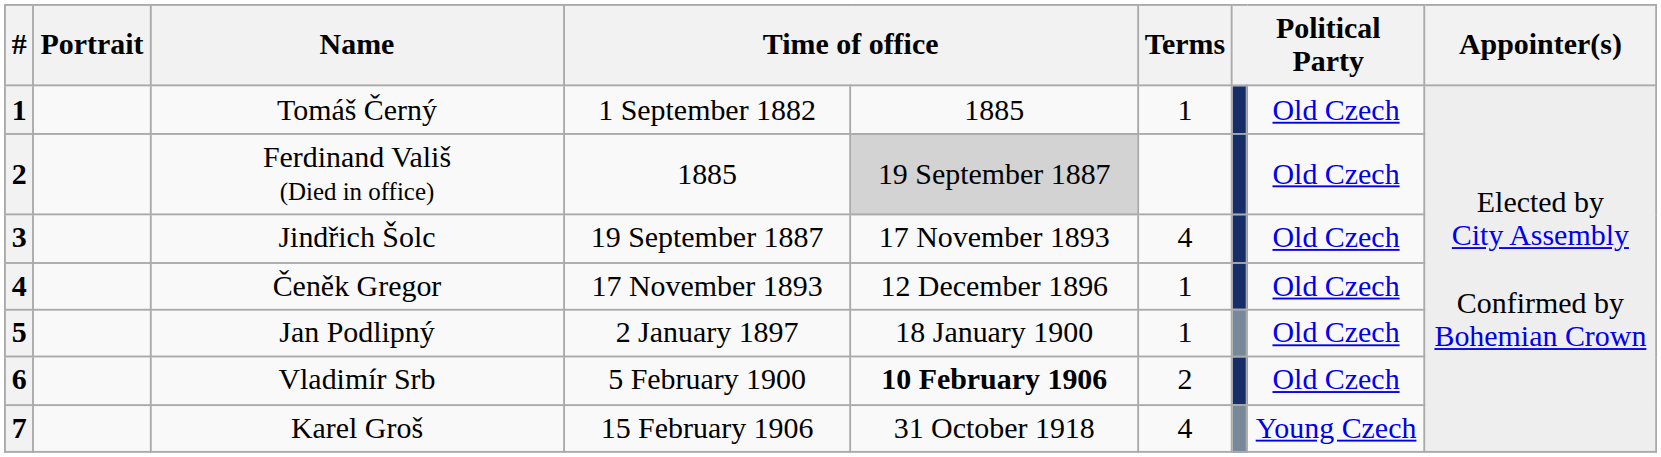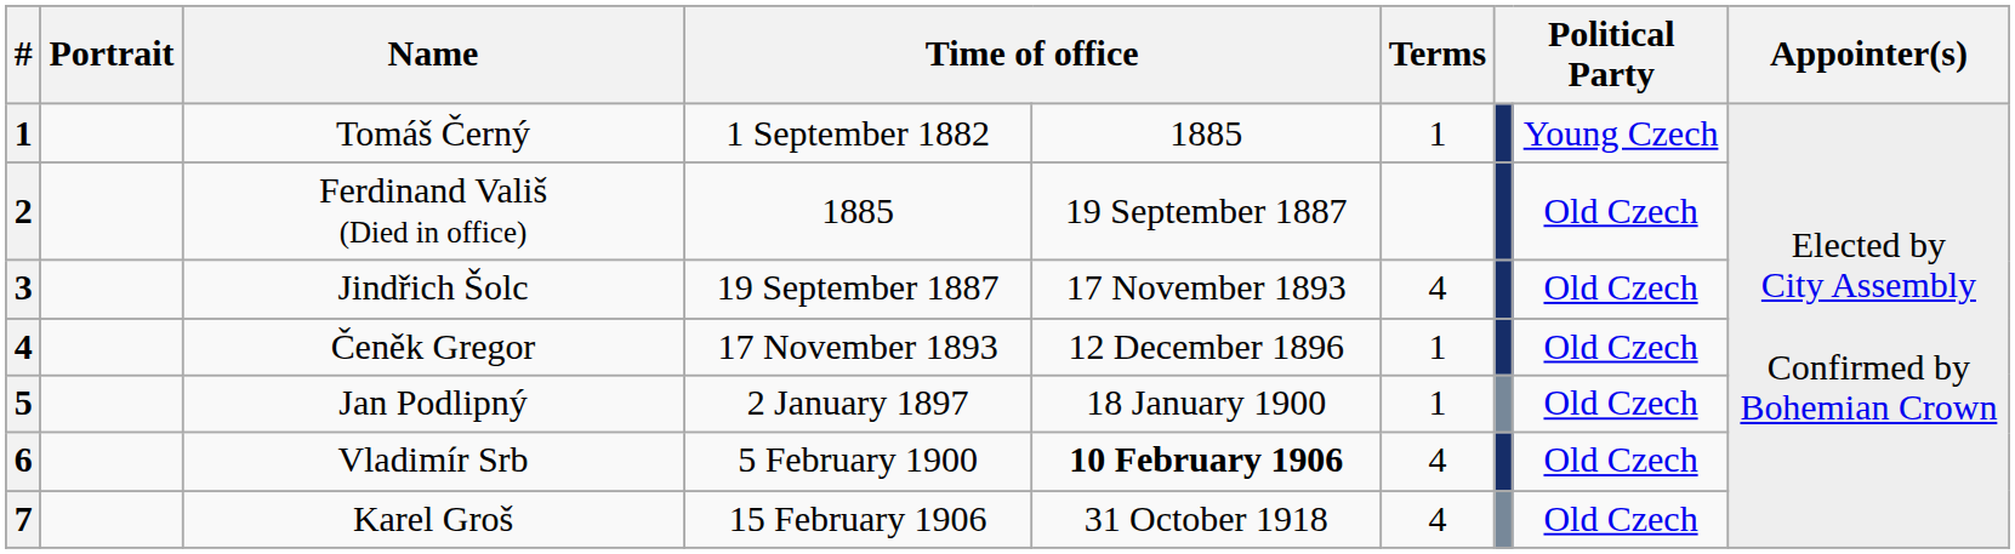Tomáš Černý | column 8: Old Czech -> Young Czech
Ferdinand Vališ (Died in office) | column 5: lightgrey background -> no background
Vladimír Srb | Terms: 2 -> 4
Karel Groš | column 8: Young Czech -> Old Czech
